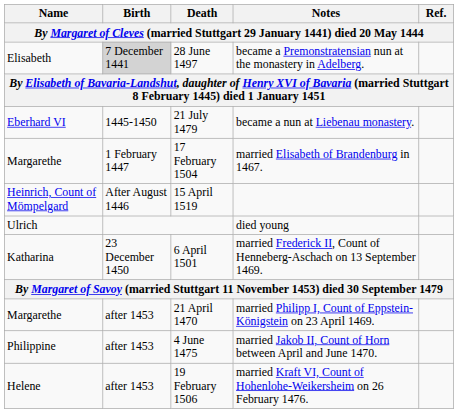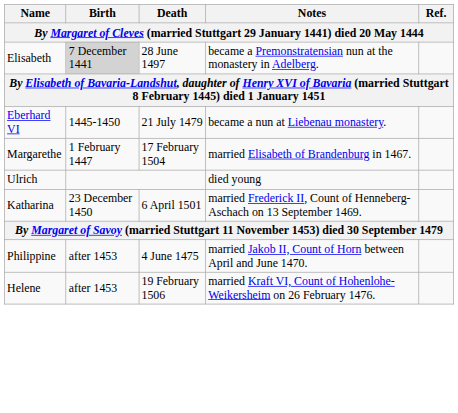- row: Heinrich, Count of Mömpelgard | After August 1446 | 15 April 1519
- row: Margarethe | after 1453 | 21 April 1470 | married Philipp I, Count of Eppstein-Königstein on 23 April 1469.
